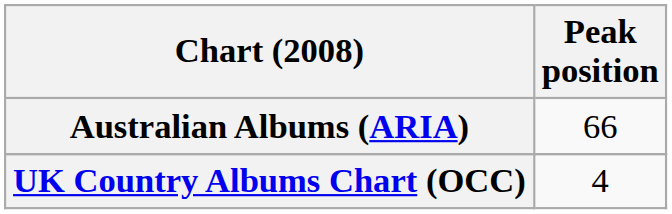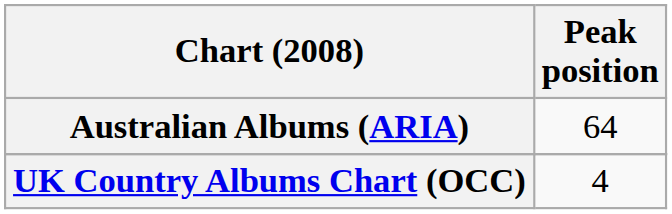Australian Albums (ARIA) | Peak position: 66 -> 64
